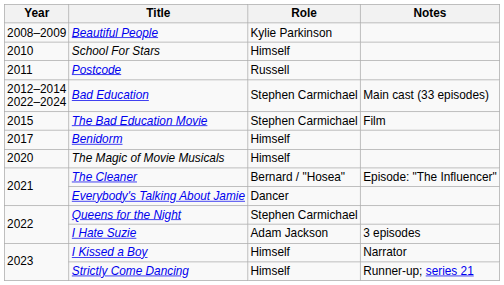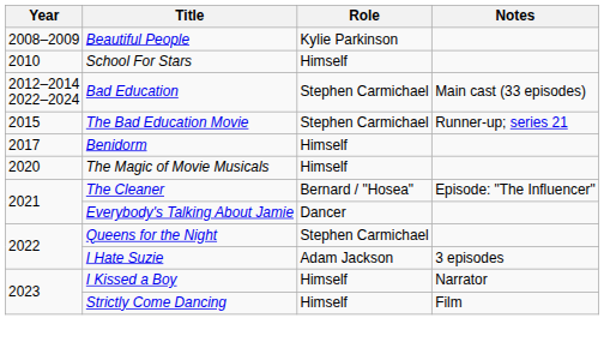- row: 2011 | Postcode | Russell
The Bad Education Movie | Notes: Film -> Runner-up; series 21
Strictly Come Dancing | Notes: Runner-up; series 21 -> Film
